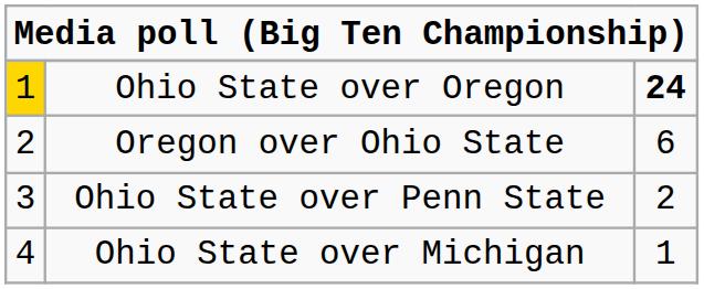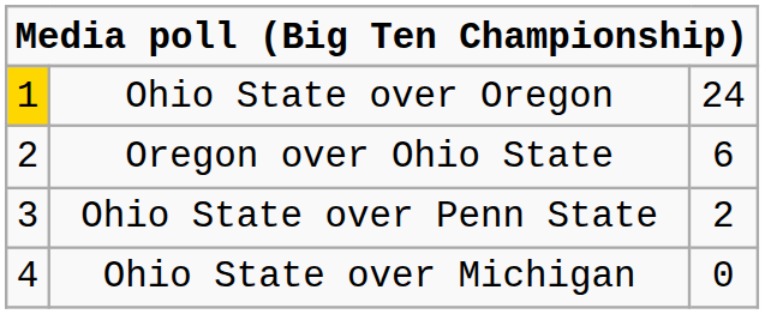Ohio State over Oregon | column 3: bold -> normal
Ohio State over Michigan | column 3: 1 -> 0
